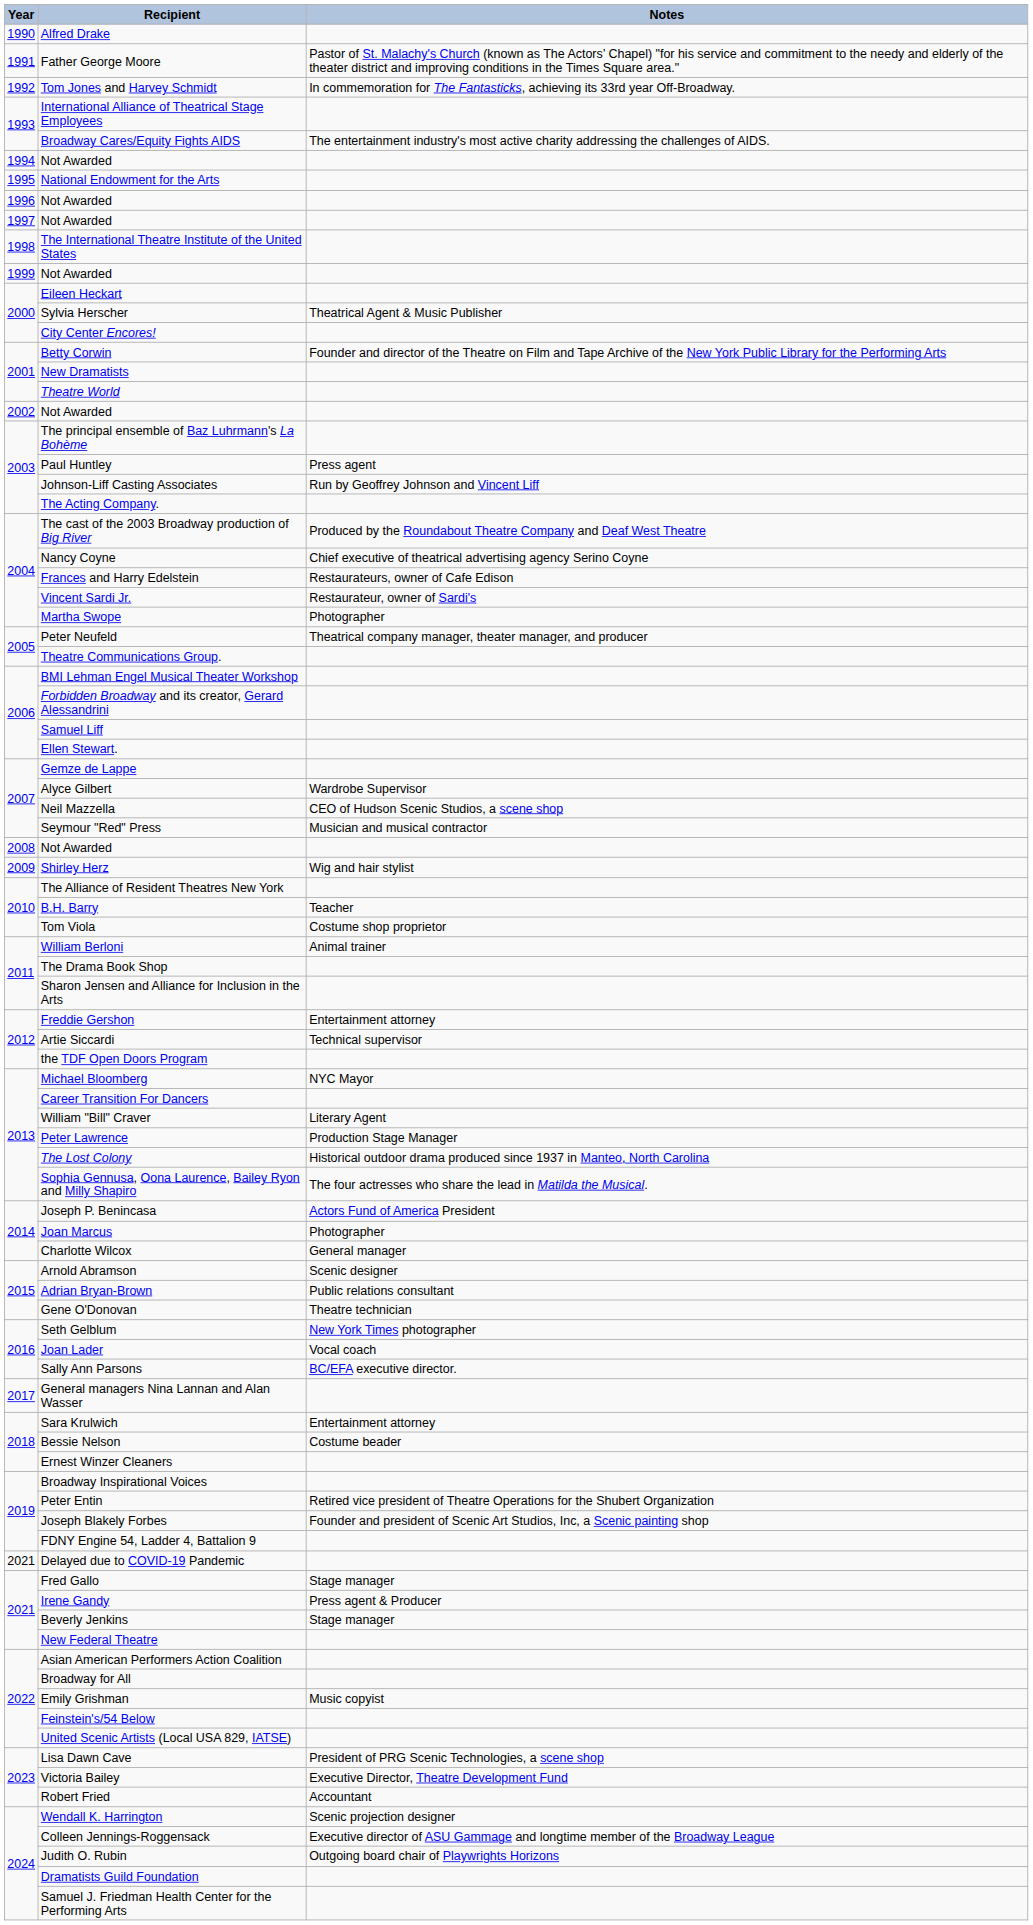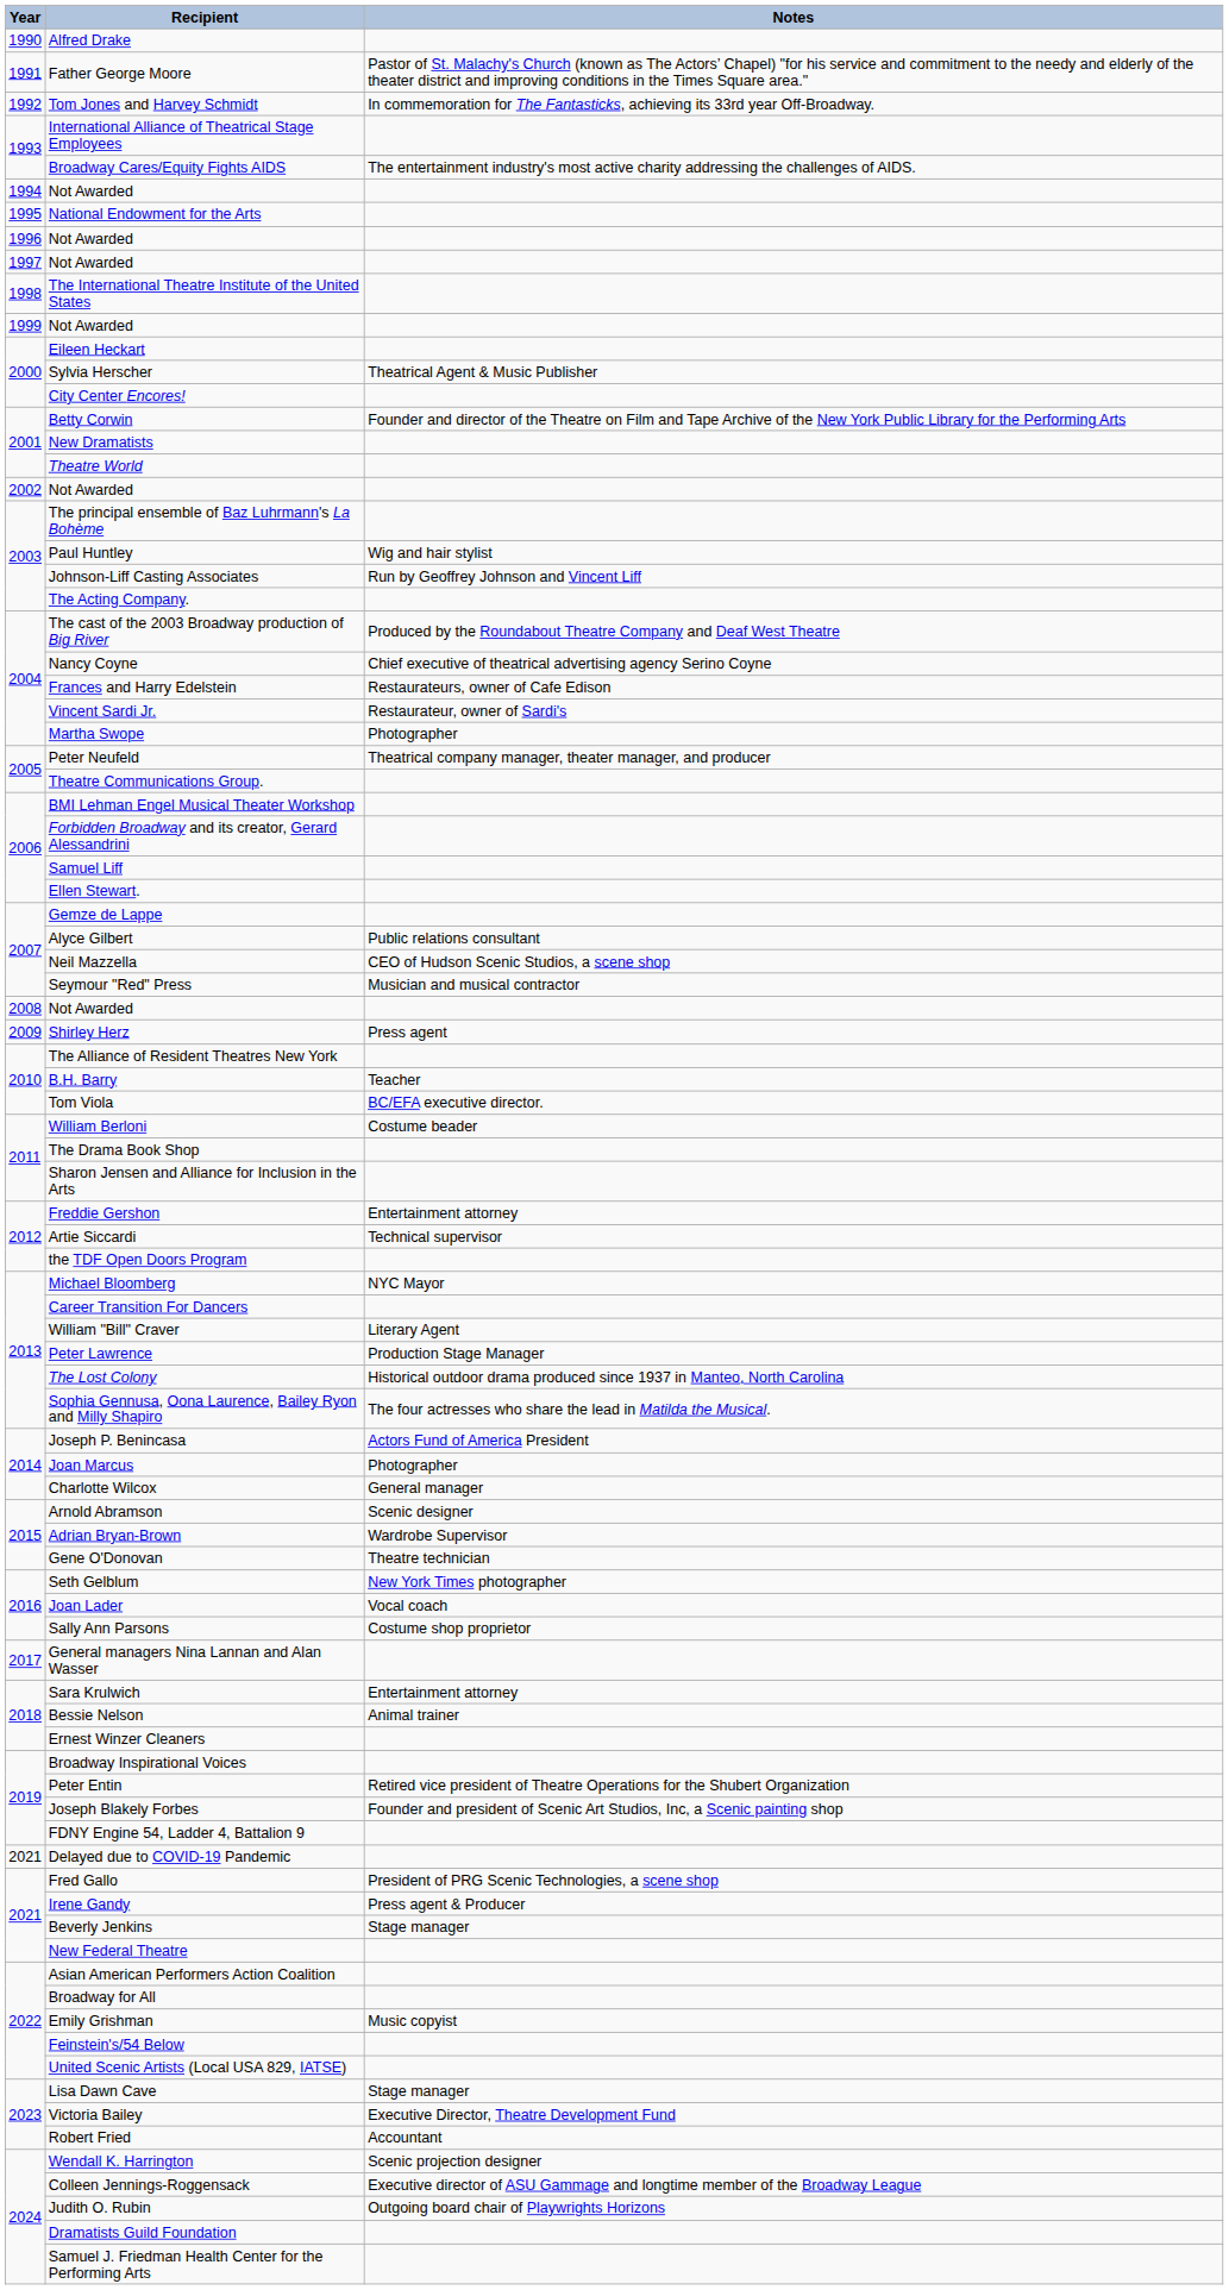Paul Huntley | Notes: Press agent -> Wig and hair stylist
Alyce Gilbert | Notes: Wardrobe Supervisor -> Public relations consultant
Shirley Herz | Notes: Wig and hair stylist -> Press agent
Tom Viola | Notes: Costume shop proprietor -> BC/EFA executive director.
William Berloni | Notes: Animal trainer -> Costume beader
Adrian Bryan-Brown | Notes: Public relations consultant -> Wardrobe Supervisor
Sally Ann Parsons | Notes: BC/EFA executive director. -> Costume shop proprietor
Bessie Nelson | Notes: Costume beader -> Animal trainer
Fred Gallo | Notes: Stage manager -> President of PRG Scenic Technologies, a scene shop
Lisa Dawn Cave | Notes: President of PRG Scenic Technologies, a scene shop -> Stage manager
